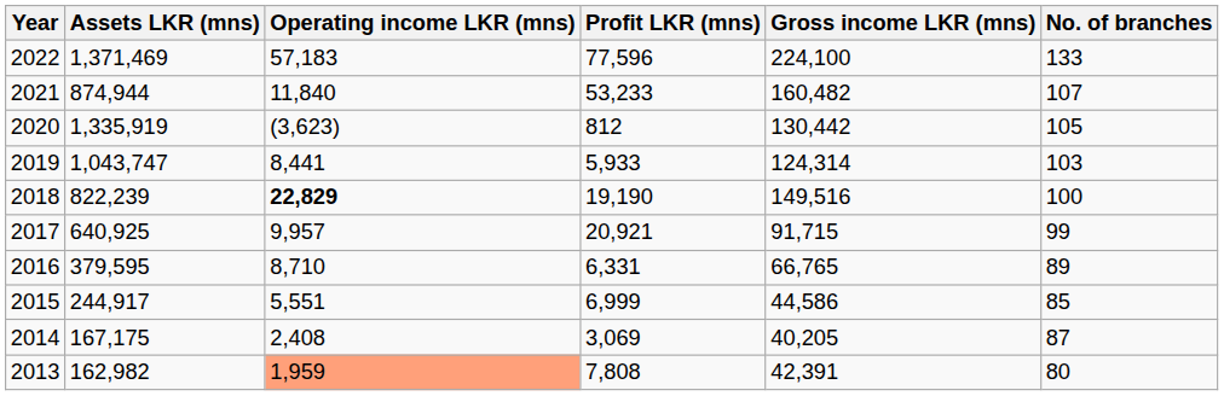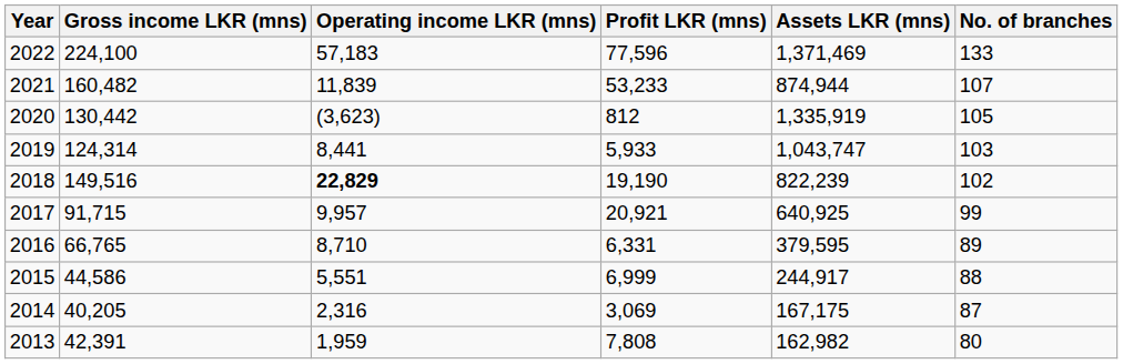columns swapped: Gross income LKR (mns) <-> Assets LKR (mns)
2021 | Operating income LKR (mns): 11,840 -> 11,839
2018 | No. of branches: 100 -> 102
2015 | No. of branches: 85 -> 88
2014 | Operating income LKR (mns): 2,408 -> 2,316
2013 | Operating income LKR (mns): lightsalmon background -> no background
